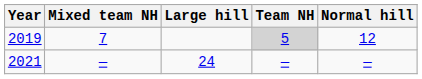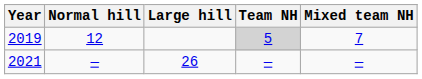columns swapped: Normal hill <-> Mixed team NH
2021 | Large hill: 24 -> 26
